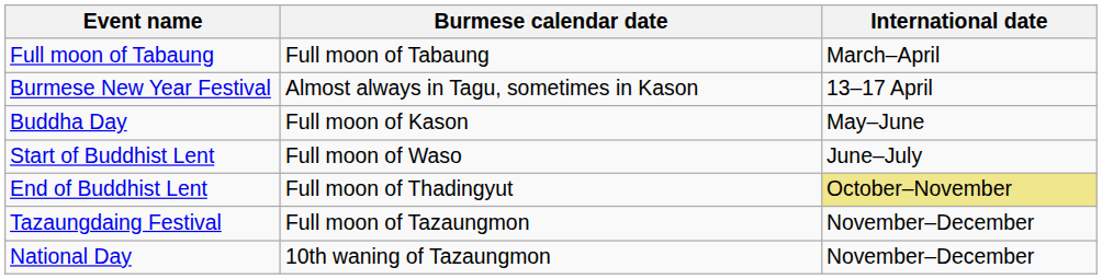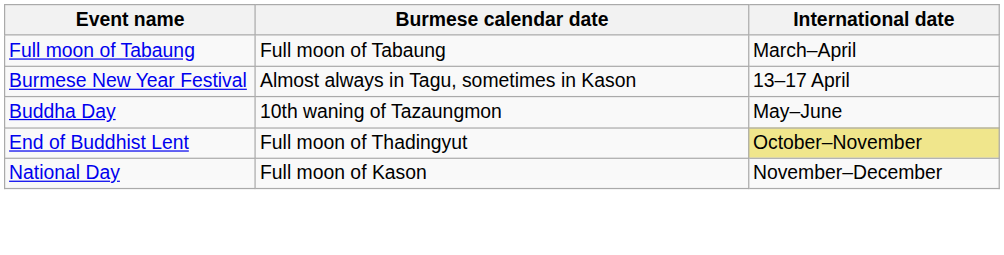Buddha Day | Burmese calendar date: Full moon of Kason -> 10th waning of Tazaungmon
- row: Start of Buddhist Lent | Full moon of Waso | June–July
- row: Tazaungdaing Festival | Full moon of Tazaungmon | November–December
National Day | Burmese calendar date: 10th waning of Tazaungmon -> Full moon of Kason
